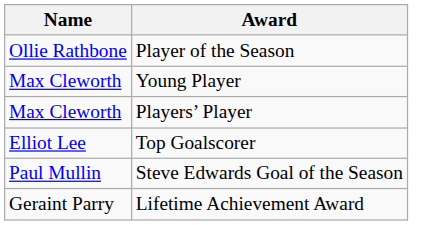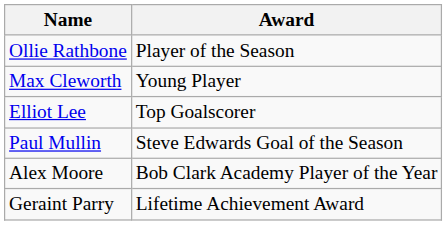- row: Max Cleworth | Players’ Player
+ row: Alex Moore | Bob Clark Academy Player of the Year
